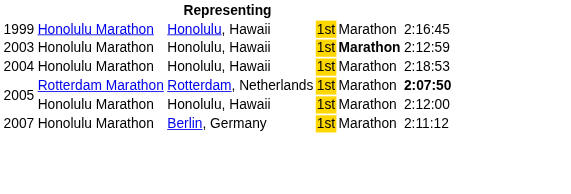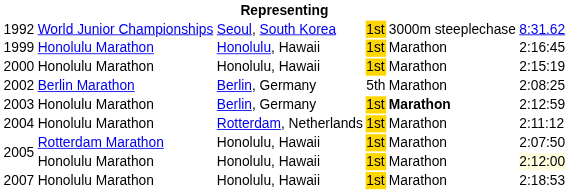+ row: 1992 | World Junior Championships | Seoul, South Korea | 1st | 3000m steeplechase | 8:31.62
+ row: 2000 | Honolulu Marathon | Honolulu, Hawaii | 1st | Marathon | 2:15:19
+ row: 2002 | Berlin Marathon | Berlin, Germany | 5th | Marathon | 2:08:25
2003 | column 3: Honolulu, Hawaii -> Berlin, Germany
2004 | column 3: Honolulu, Hawaii -> Rotterdam, Netherlands
2004 | column 6: 2:18:53 -> 2:11:12
2005 / Rotterdam Marathon | column 3: Rotterdam, Netherlands -> Honolulu, Hawaii
2005 / Rotterdam Marathon | column 6: bold -> normal
2005 / Honolulu Marathon | column 6: no background -> lightyellow background
2007 | column 3: Berlin, Germany -> Honolulu, Hawaii
2007 | column 6: 2:11:12 -> 2:18:53
